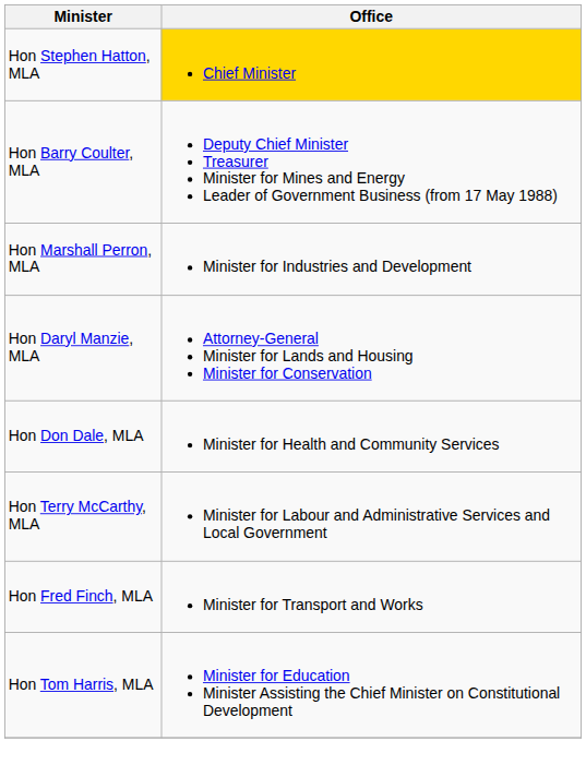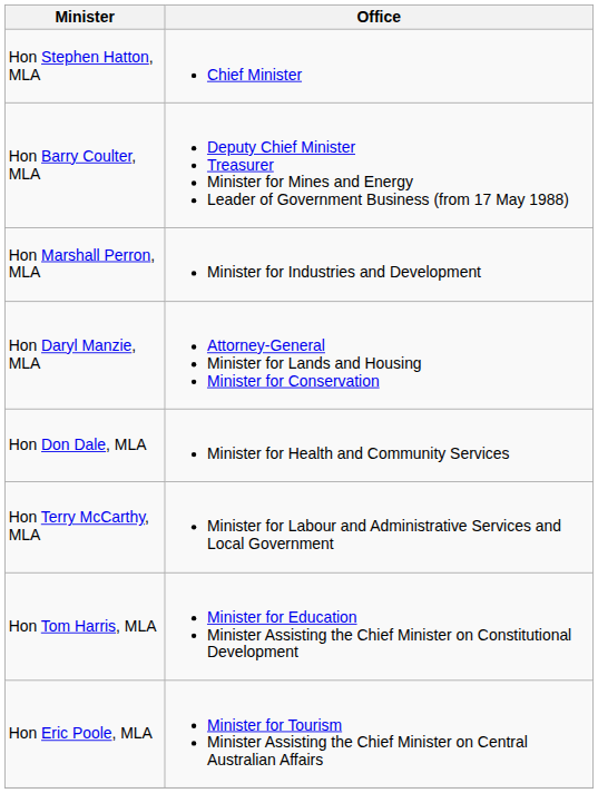Hon Stephen Hatton, MLA | Office: gold background -> no background
- row: Hon Fred Finch, MLA | Minister for Transport and Works
+ row: Hon Eric Poole, MLA | Minister for Tourism Minister Assisting the Chief Minister on Central Australian Affairs
